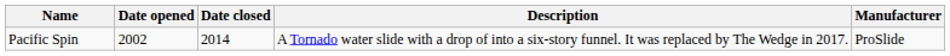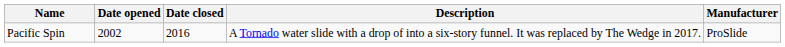Pacific Spin | Date closed: 2014 -> 2016
